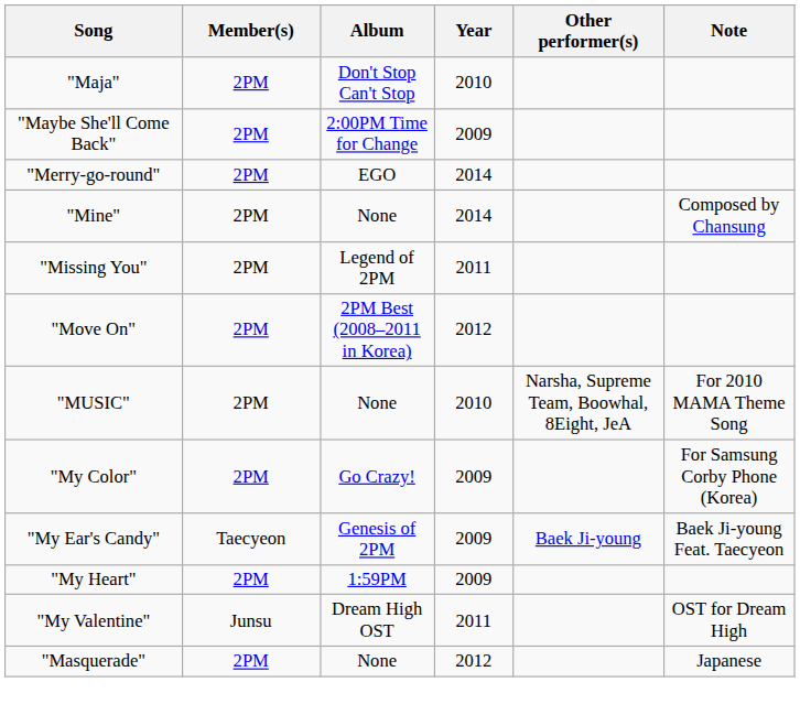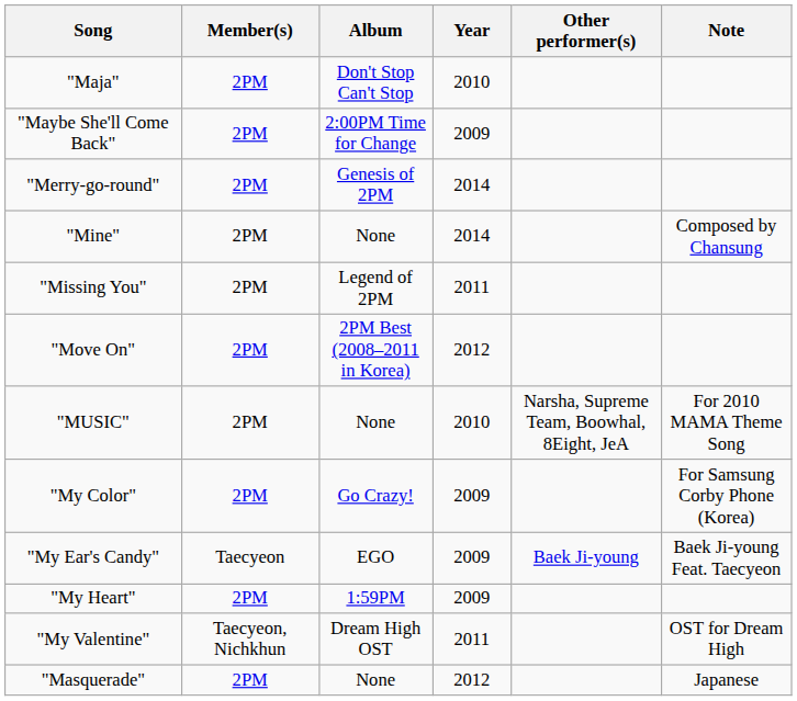"Merry-go-round" | Album: EGO -> Genesis of 2PM
"My Ear's Candy" | Album: Genesis of 2PM -> EGO
"My Valentine" | Member(s): Junsu -> Taecyeon, Nichkhun
